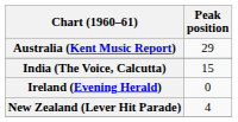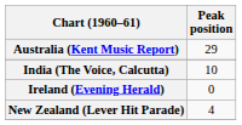India (The Voice, Calcutta) | Peak position: 15 -> 10
